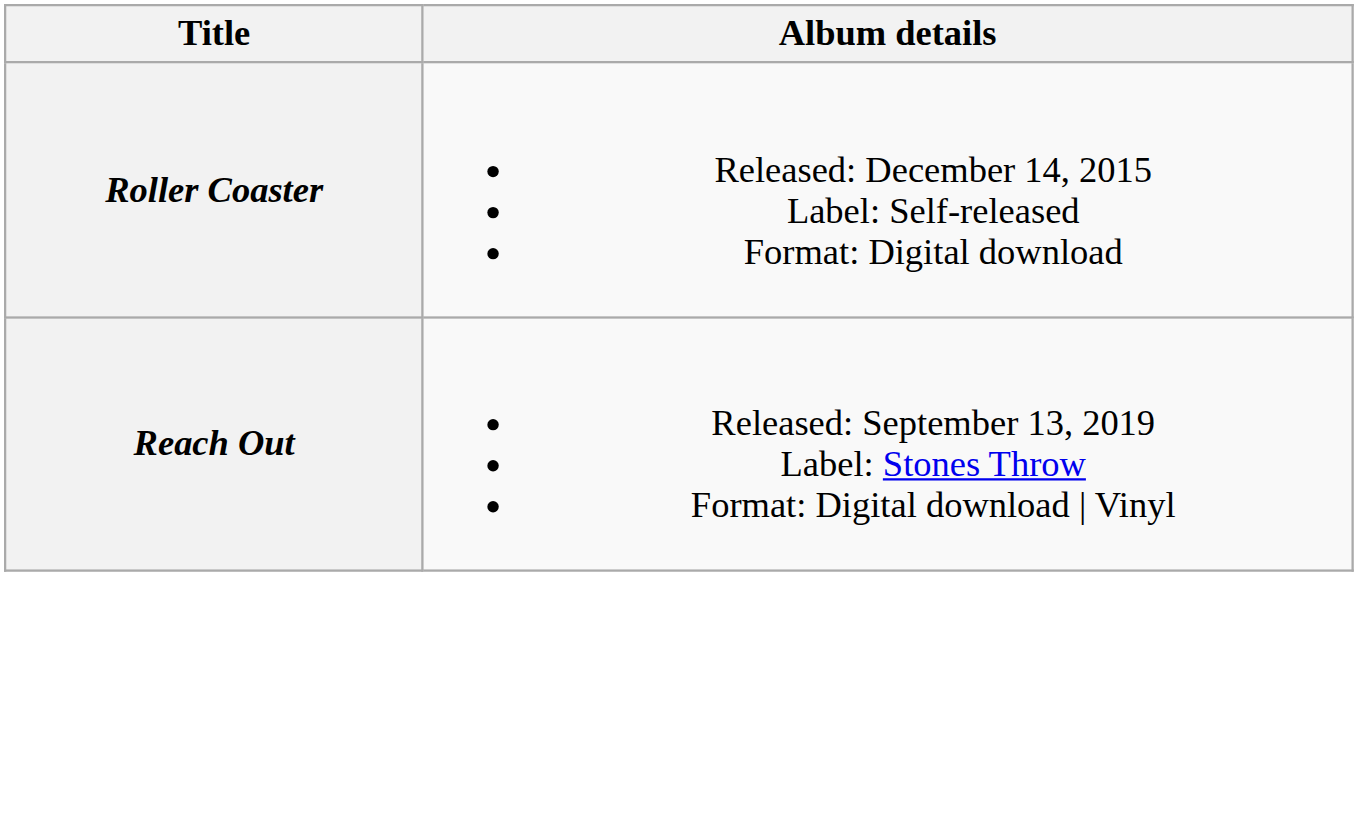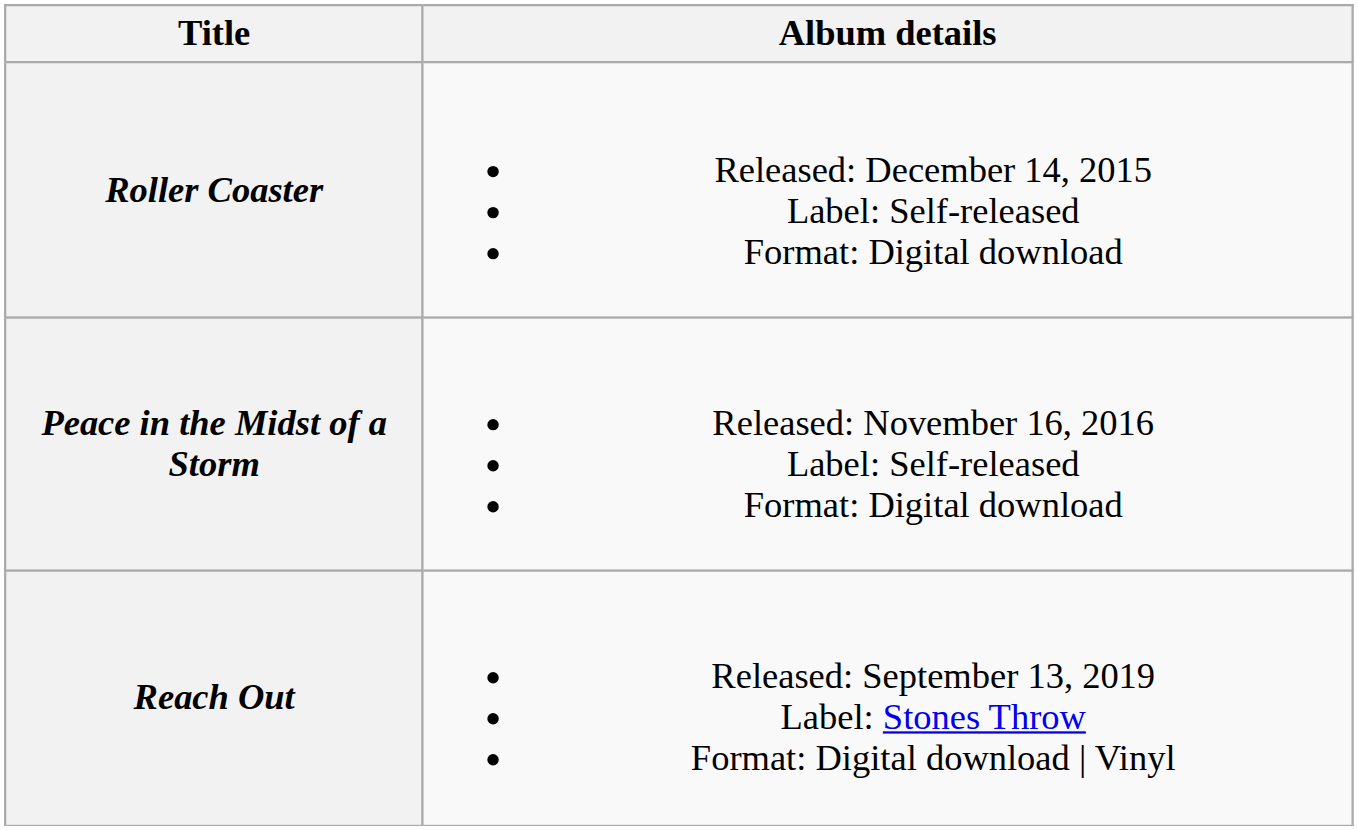+ row: Peace in the Midst of a Storm | Released: November 16, 2016 Label: Self-released Format: Digital download
